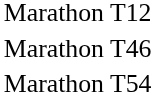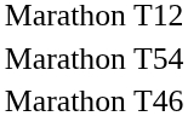rows swapped: Marathon T46 <-> Marathon T54
